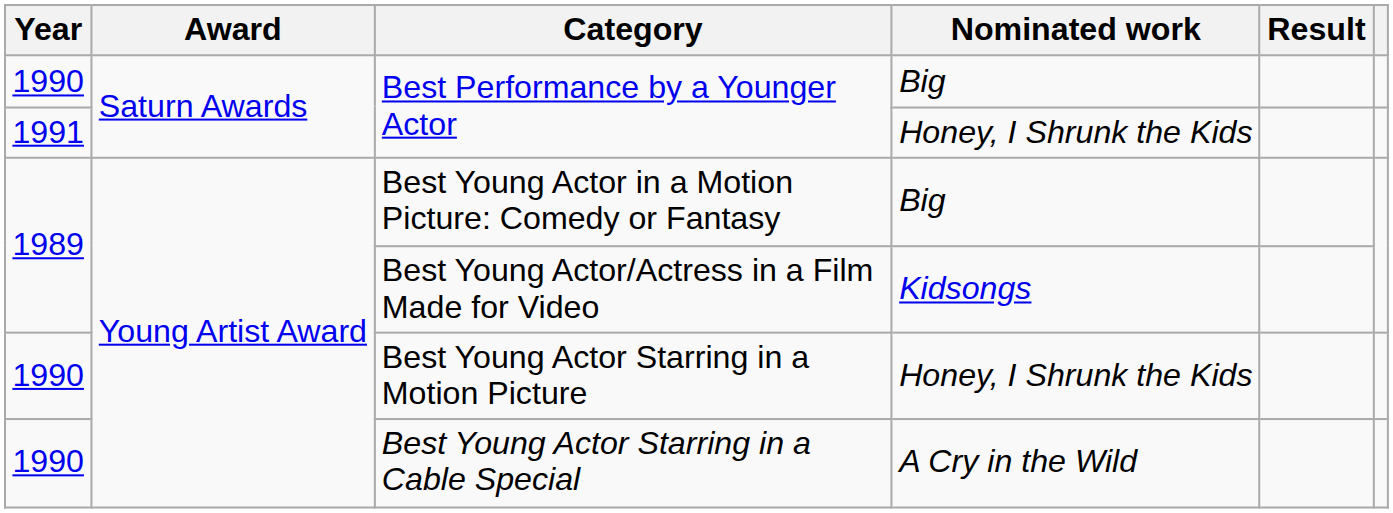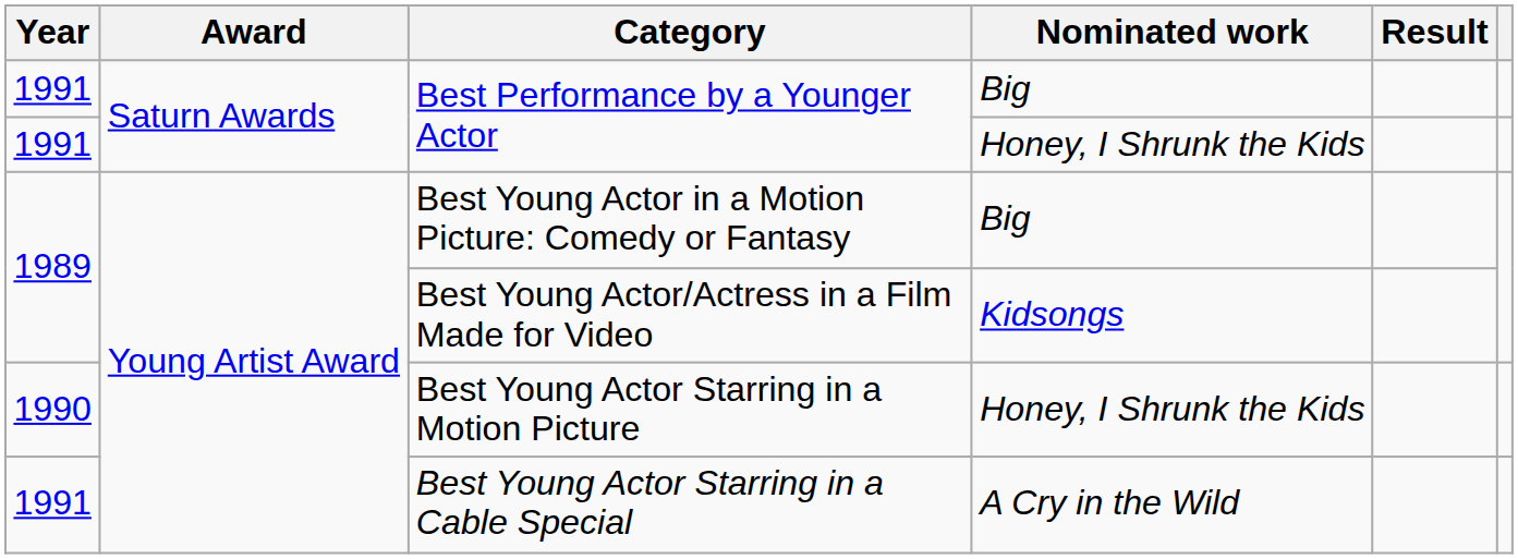Best Performance by a Younger Actor / Big | Year: 1990 -> 1991
Best Young Actor Starring in a Cable Special | Year: 1990 -> 1991
